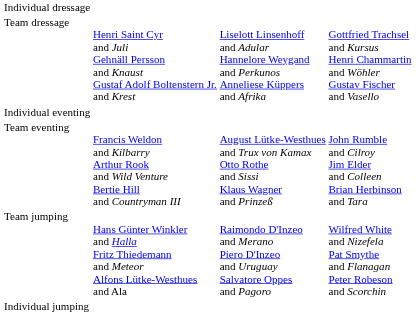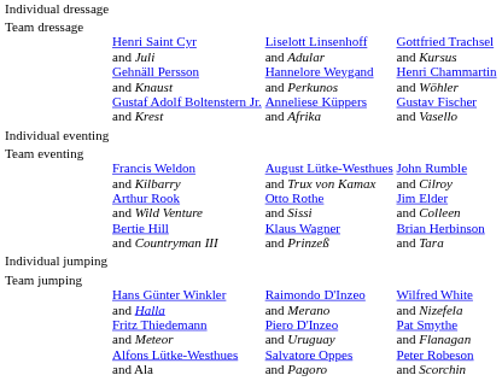rows swapped: Individual jumping <-> Team jumping
